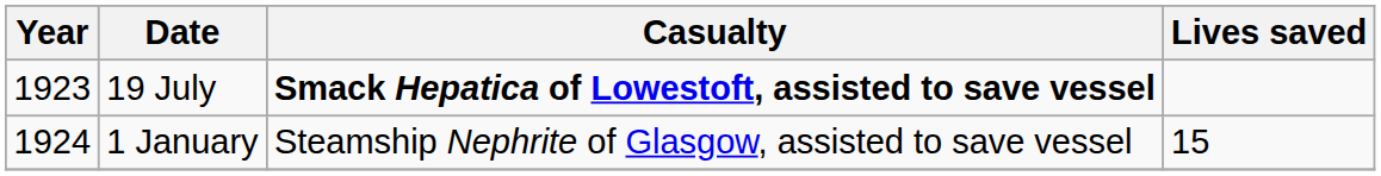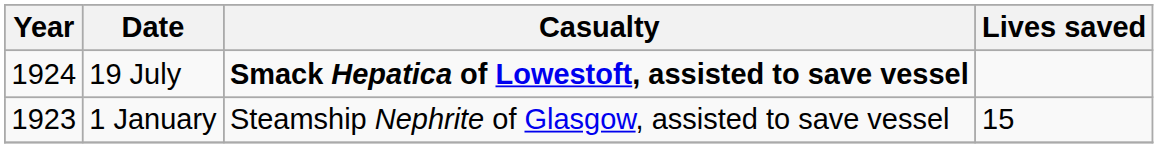19 July | Year: 1923 -> 1924
1 January | Year: 1924 -> 1923
